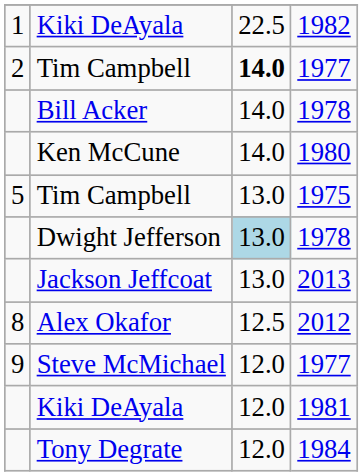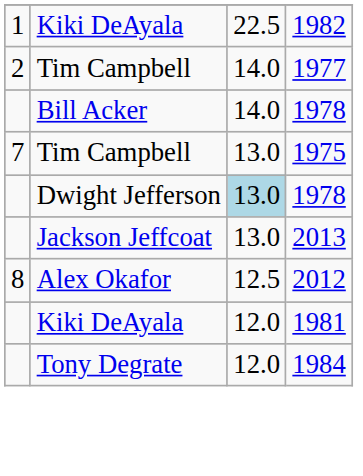Tim Campbell / 1977 | column 3: bold -> normal
- row: Ken McCune | 14.0 | 1980
Tim Campbell / 1975 | column 1: 5 -> 7
- row: 9 | Steve McMichael | 12.0 | 1977
